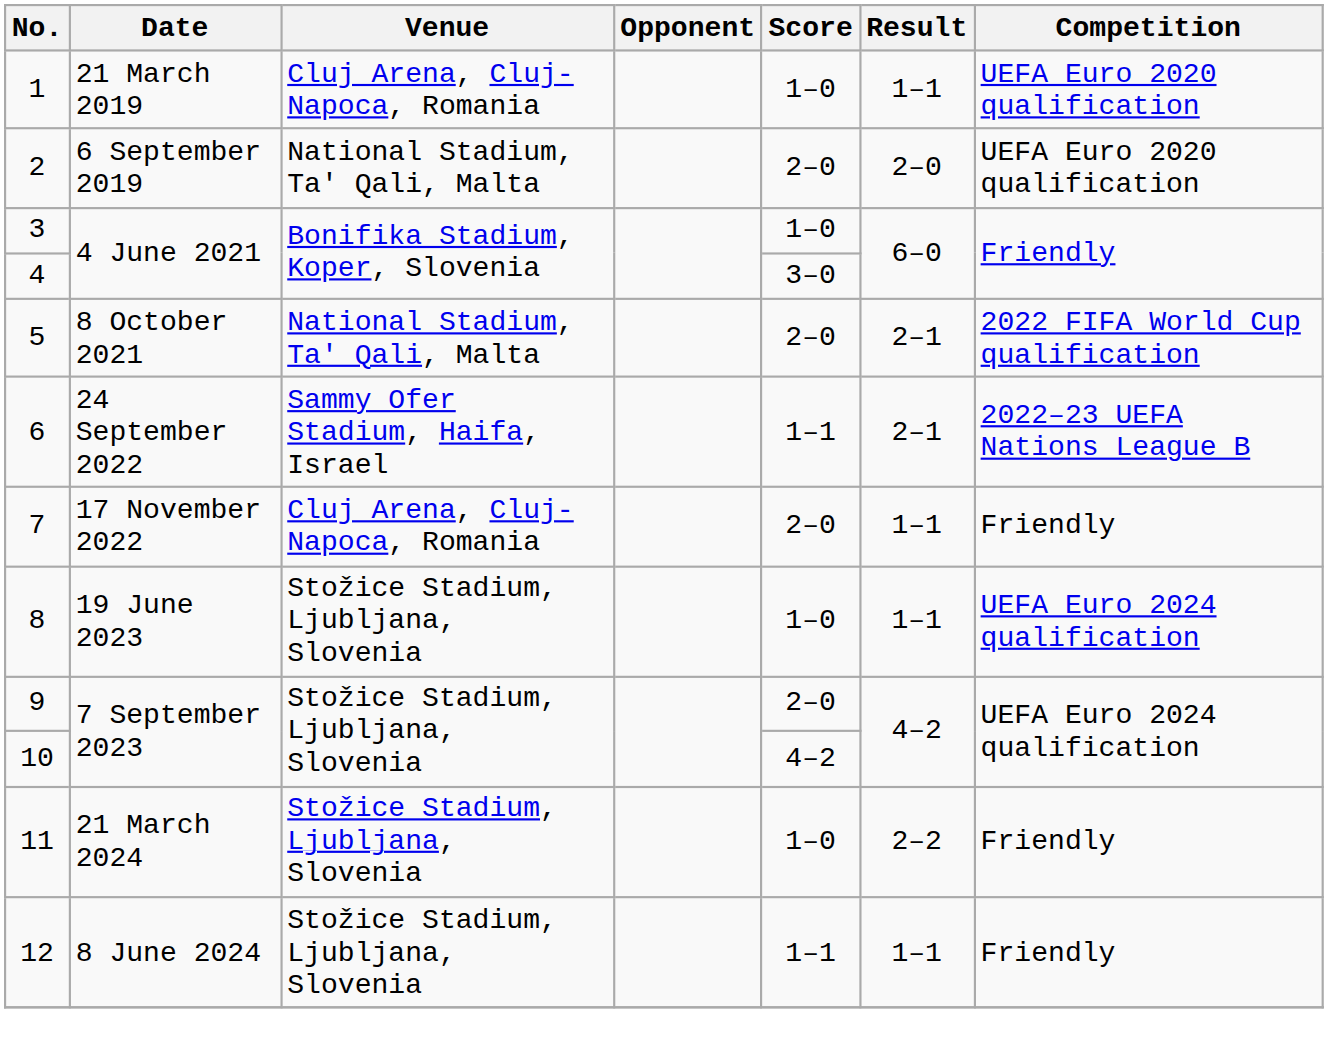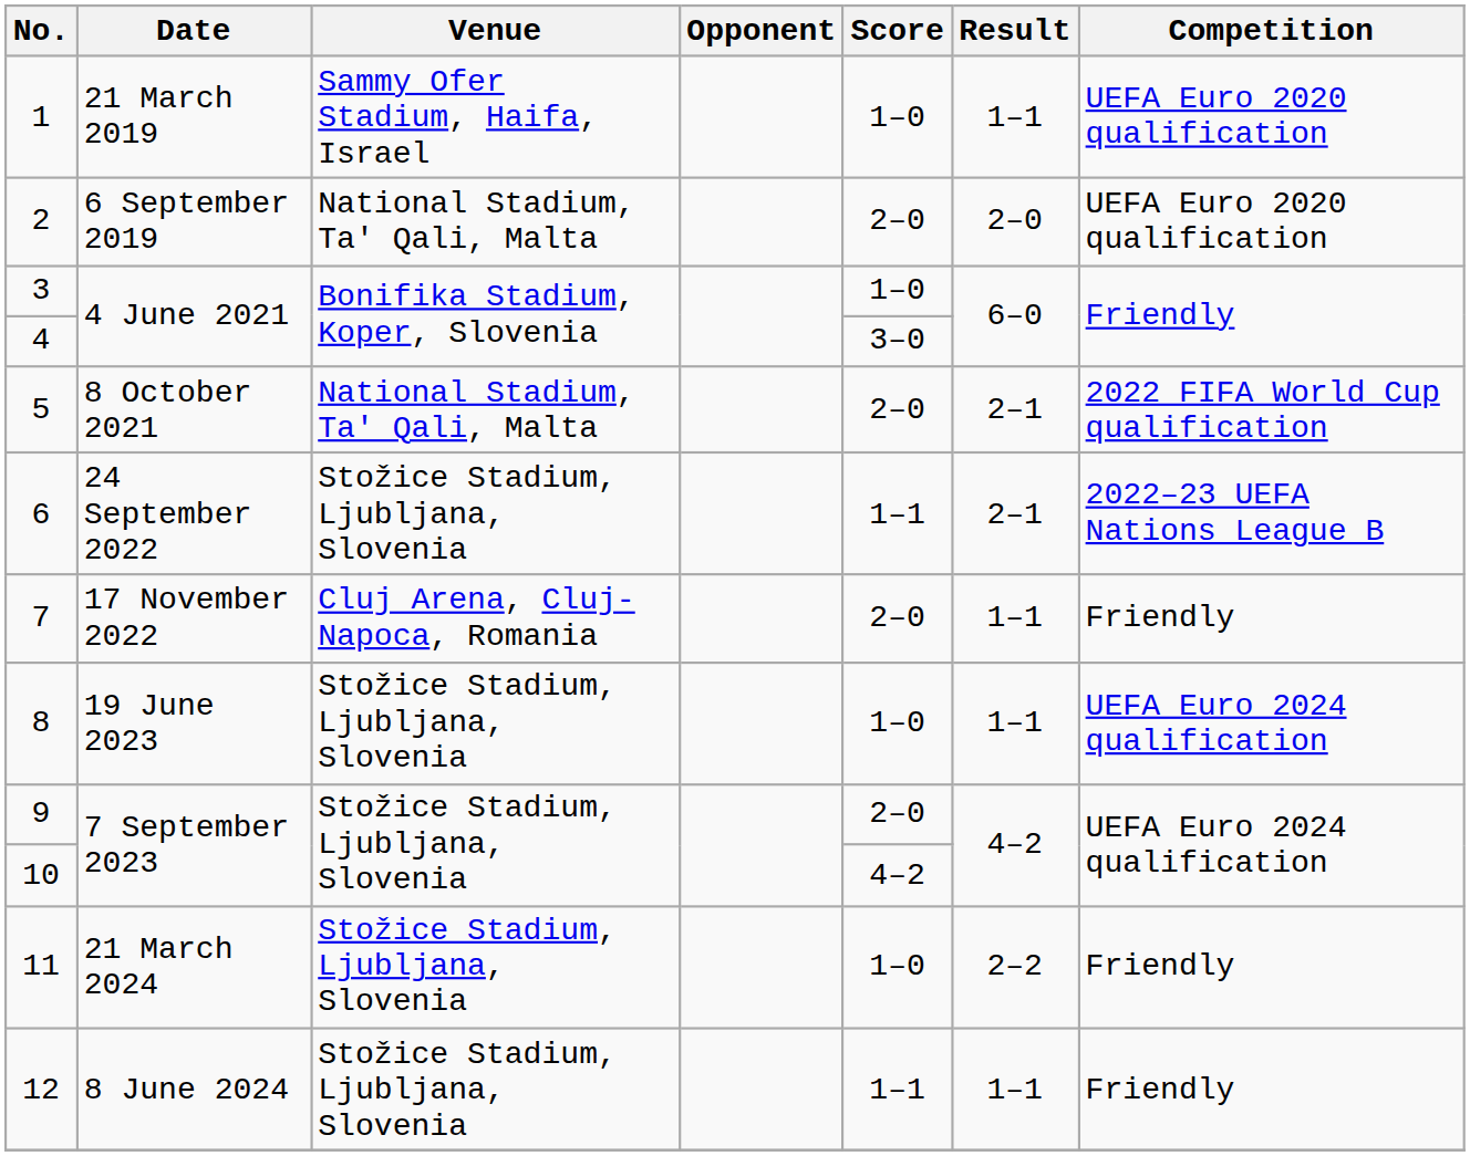1 | Venue: Cluj Arena, Cluj-Napoca, Romania -> Sammy Ofer Stadium, Haifa, Israel
6 | Venue: Sammy Ofer Stadium, Haifa, Israel -> Stožice Stadium, Ljubljana, Slovenia
